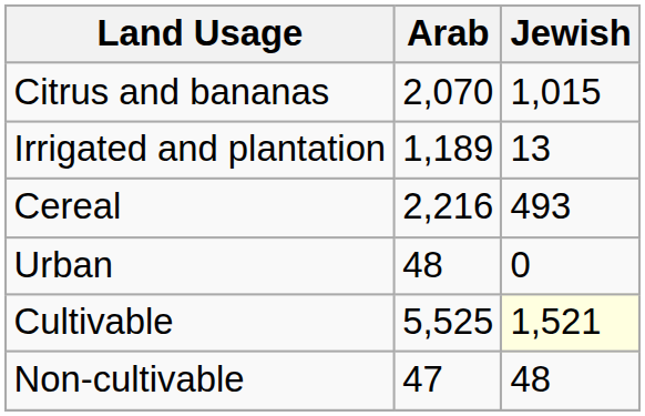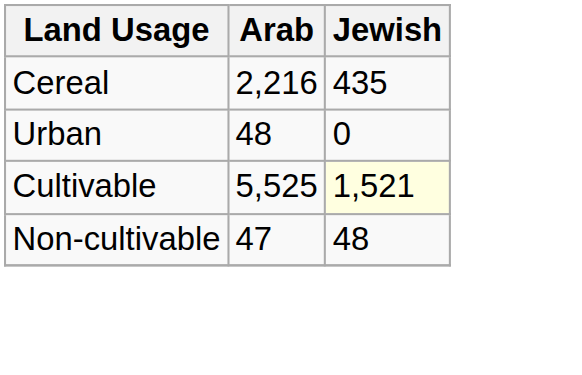- row: Citrus and bananas | 2,070 | 1,015
- row: Irrigated and plantation | 1,189 | 13
Cereal | Jewish: 493 -> 435
